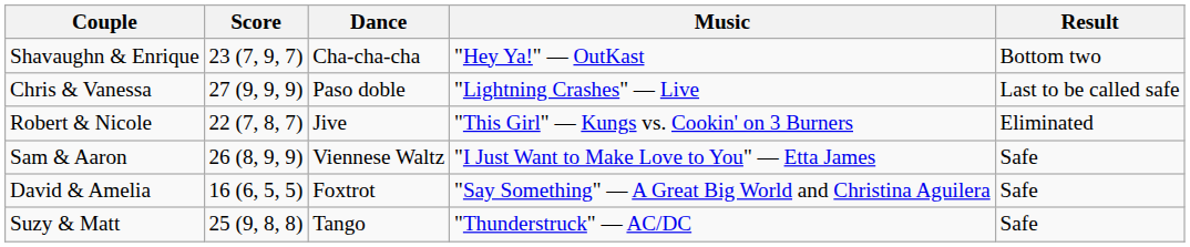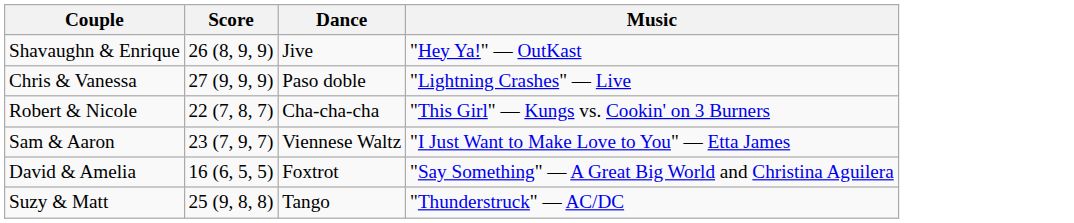- column: Result | Bottom two | Last to be called safe | Eliminated | Safe | Safe | Safe
Shavaughn & Enrique | Score: 23 (7, 9, 7) -> 26 (8, 9, 9)
Shavaughn & Enrique | Dance: Cha-cha-cha -> Jive
Robert & Nicole | Dance: Jive -> Cha-cha-cha
Sam & Aaron | Score: 26 (8, 9, 9) -> 23 (7, 9, 7)
